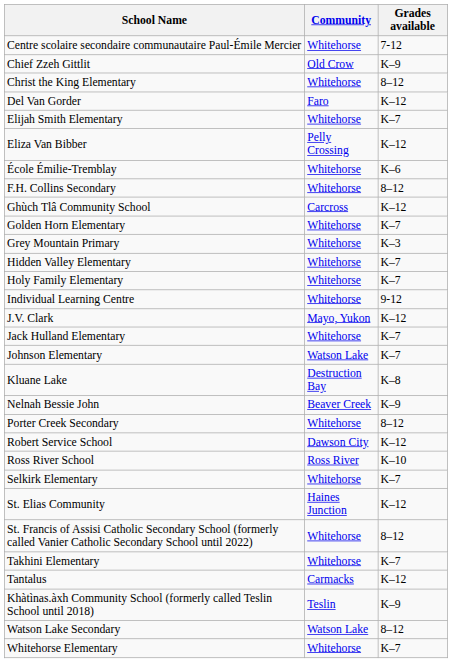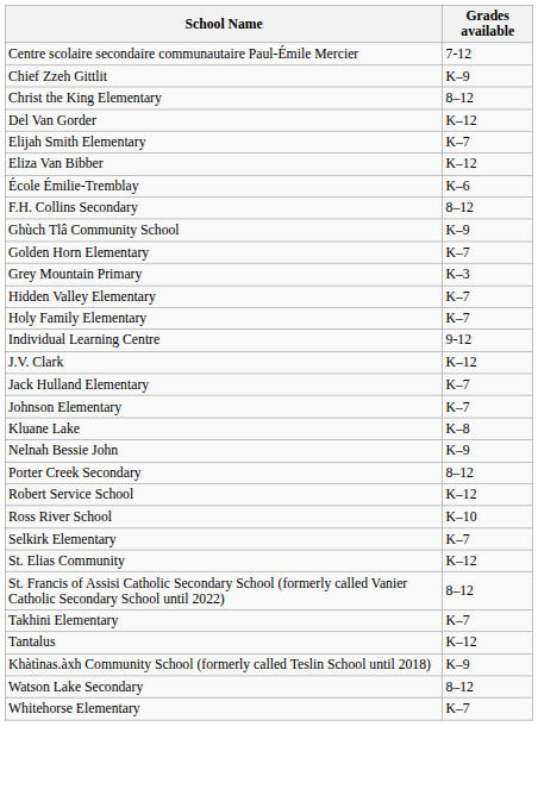- column: Community | Whitehorse | Old Crow | Whitehorse | Faro | Whitehorse | Pelly Crossing | Whitehorse | Whitehorse | Carcross | Whitehorse | Whitehorse | Whitehorse | Whitehorse | Whitehorse | Mayo, Yukon | Whitehorse | Watson Lake | Destruction Bay | Beaver Creek | Whitehorse | Dawson City | Ross River | Whitehorse | Haines Junction | Whitehorse | Whitehorse | Carmacks | Teslin | Watson Lake | Whitehorse
Ghùch Tlâ Community School | Grades available: K–12 -> K–9
